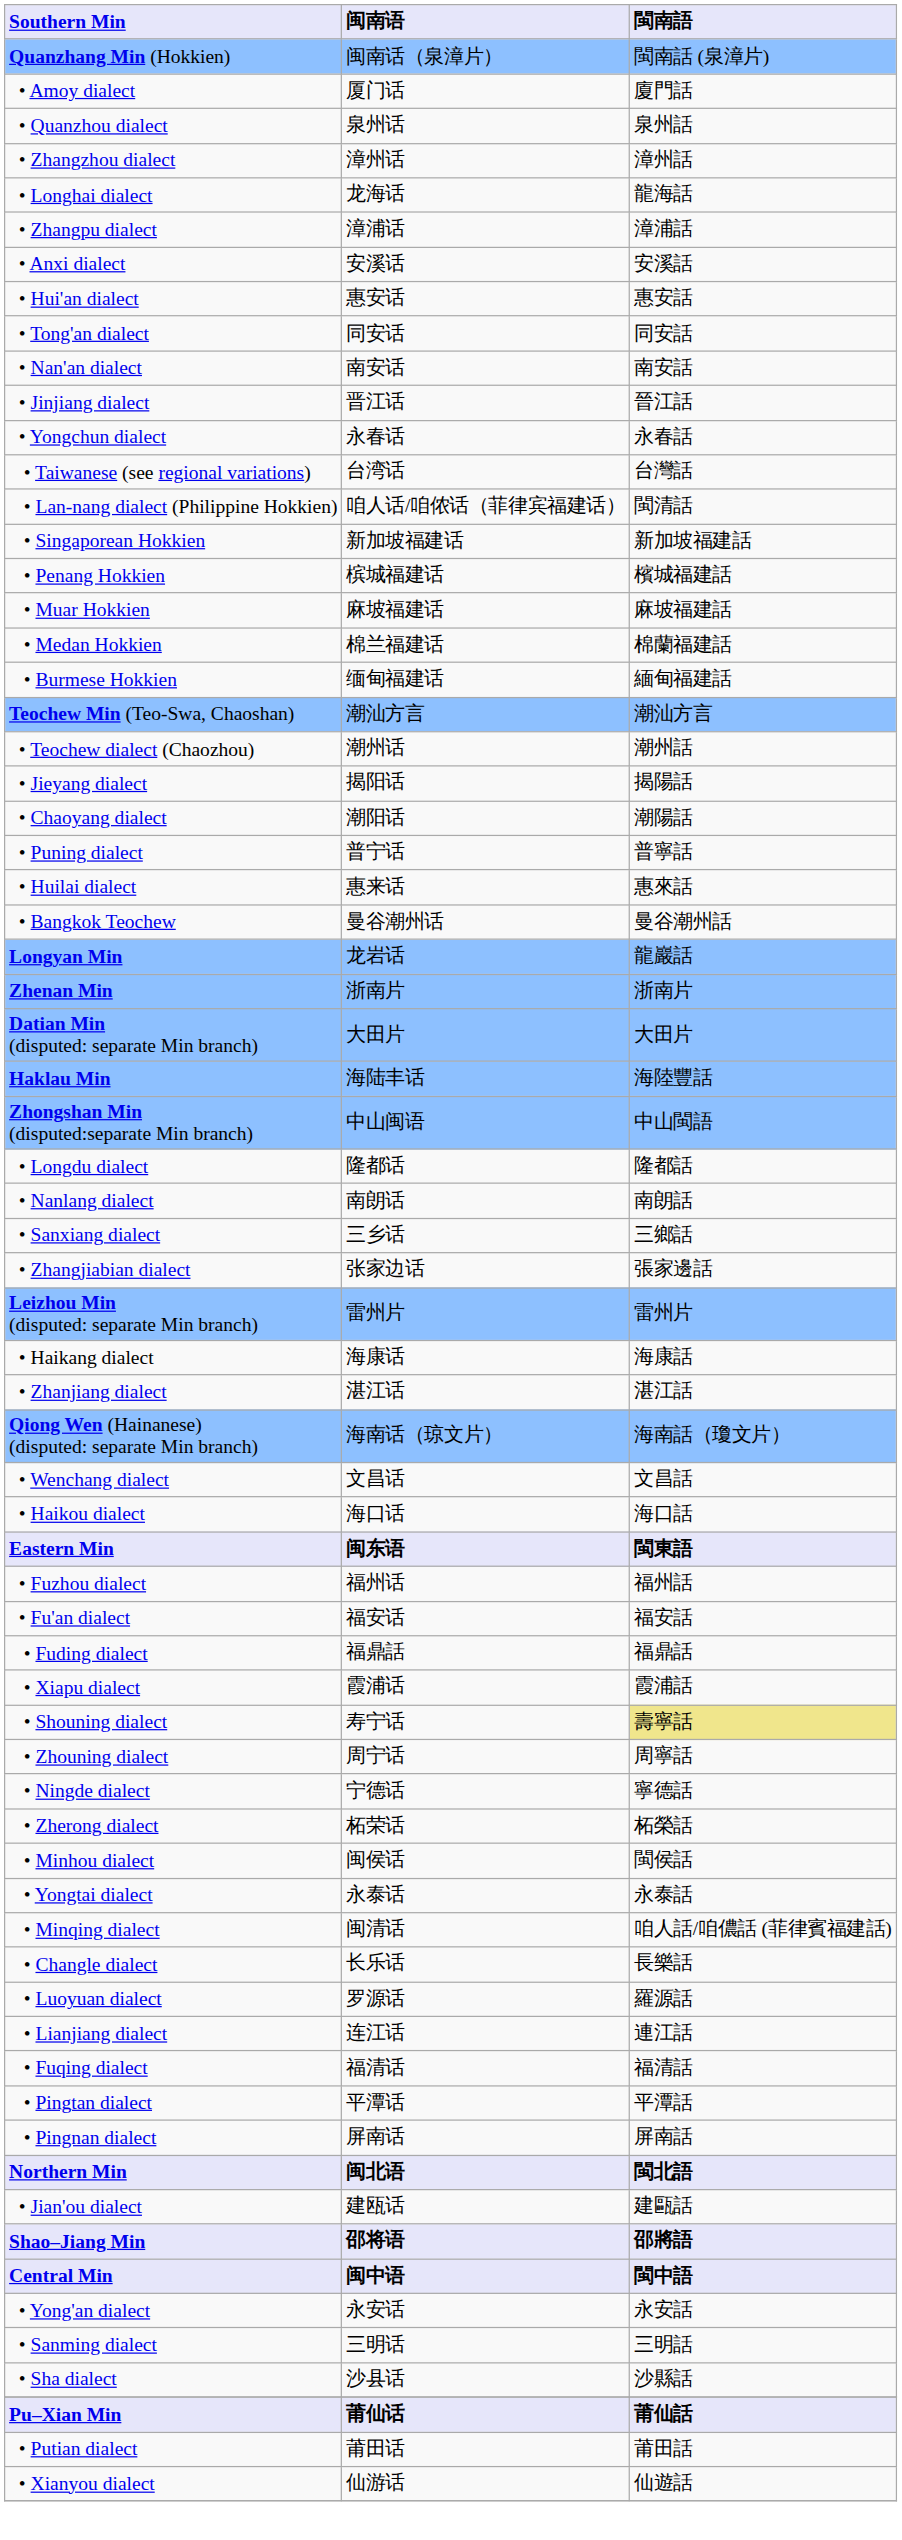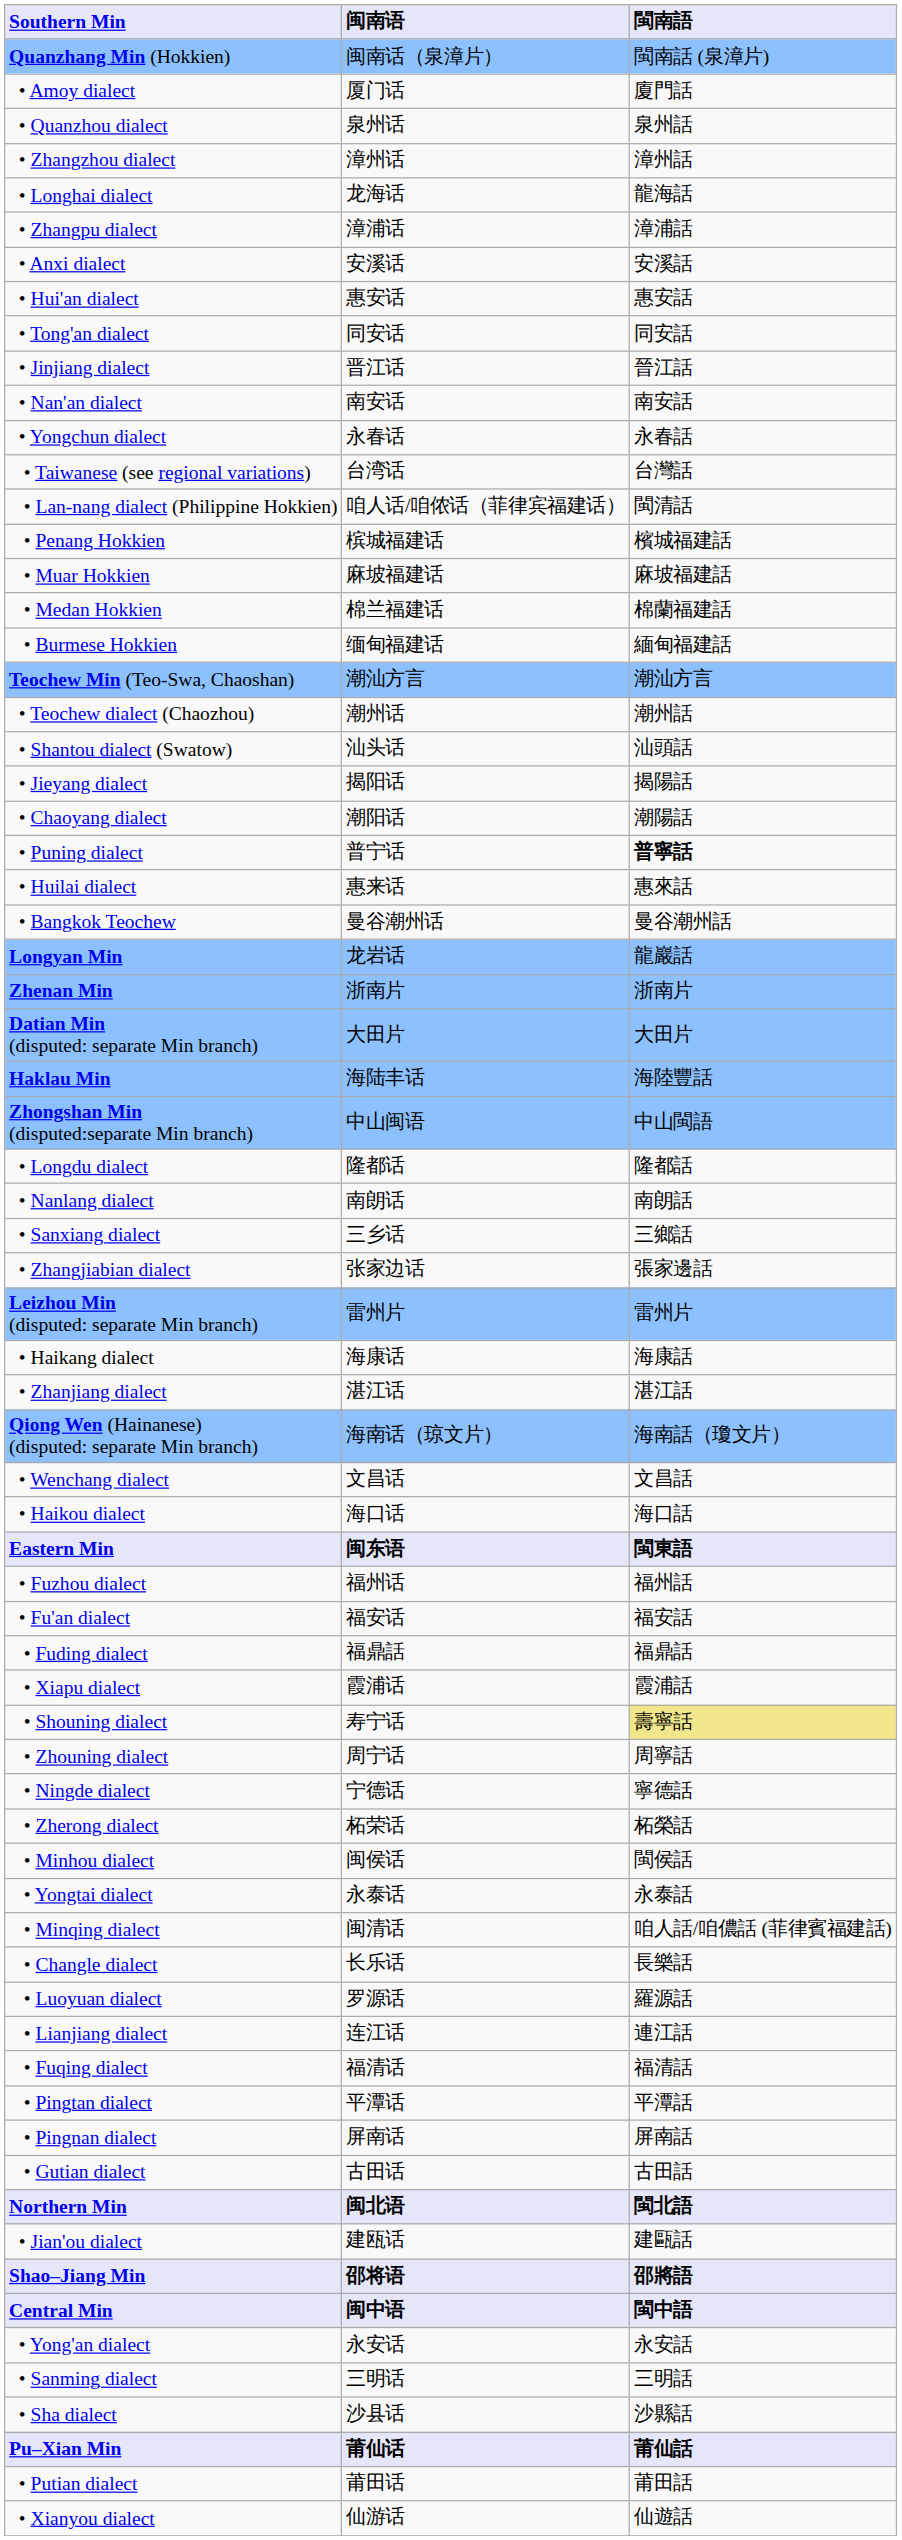rows swapped: • Jinjiang dialect <-> • Nan'an dialect
- row: • Singaporean Hokkien | 新加坡福建话 | 新加坡福建話
+ row: • Shantou dialect (Swatow) | 汕头话 | 汕頭話
• Puning dialect | 閩南語: normal -> bold
+ row: • Gutian dialect | 古田话 | 古田話
